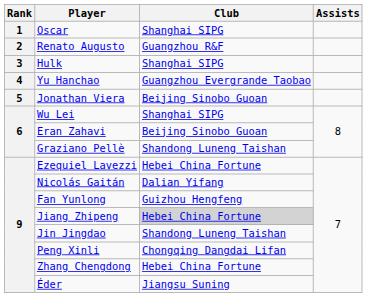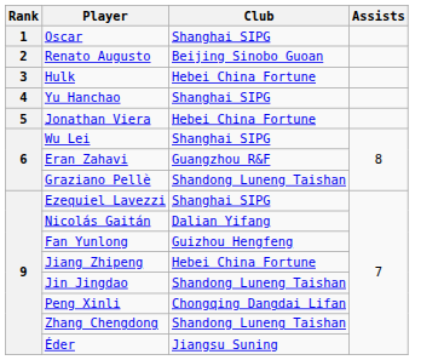Renato Augusto | Club: Guangzhou R&F -> Beijing Sinobo Guoan
Hulk | Club: Shanghai SIPG -> Hebei China Fortune
Yu Hanchao | Club: Guangzhou Evergrande Taobao -> Shanghai SIPG
Jonathan Viera | Club: Beijing Sinobo Guoan -> Hebei China Fortune
Eran Zahavi | Club: Beijing Sinobo Guoan -> Guangzhou R&F
Ezequiel Lavezzi | Club: Hebei China Fortune -> Shanghai SIPG
Jiang Zhipeng | Club: lightgrey background -> no background
Zhang Chengdong | Club: Hebei China Fortune -> Shandong Luneng Taishan
